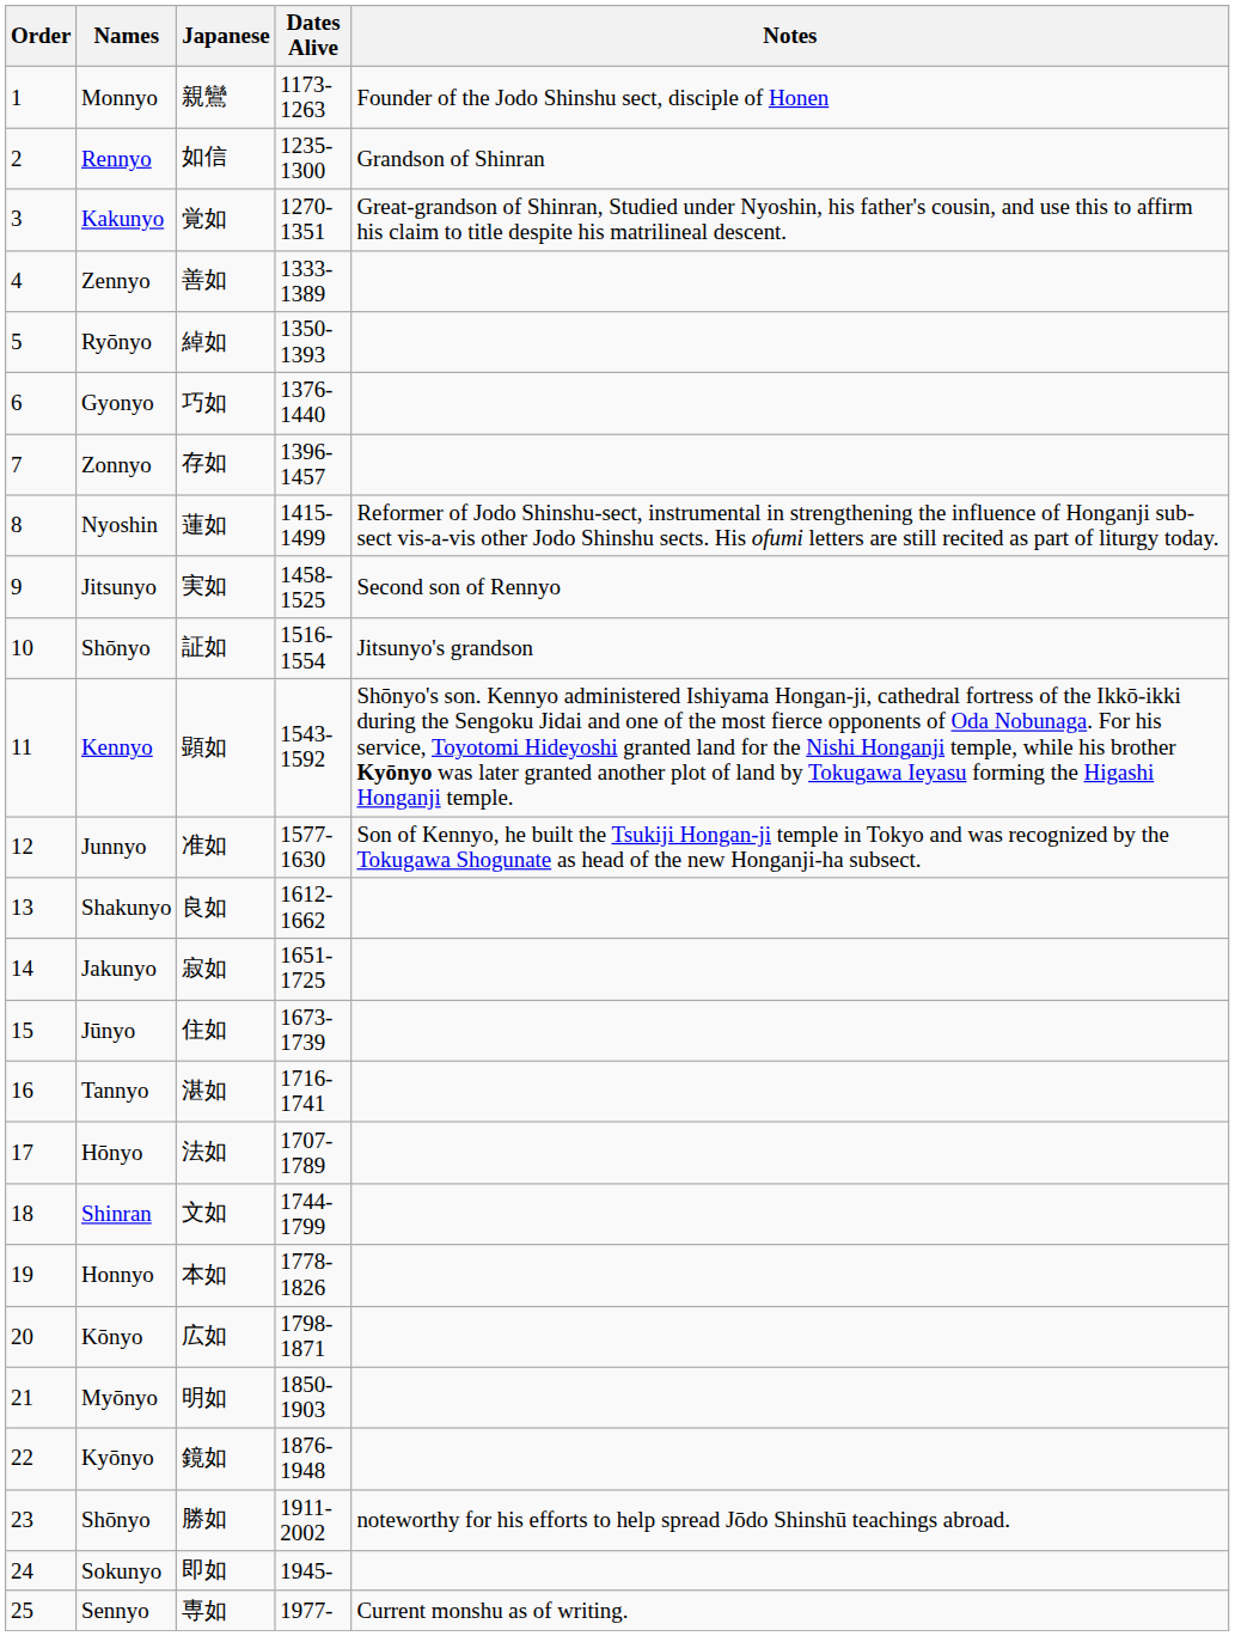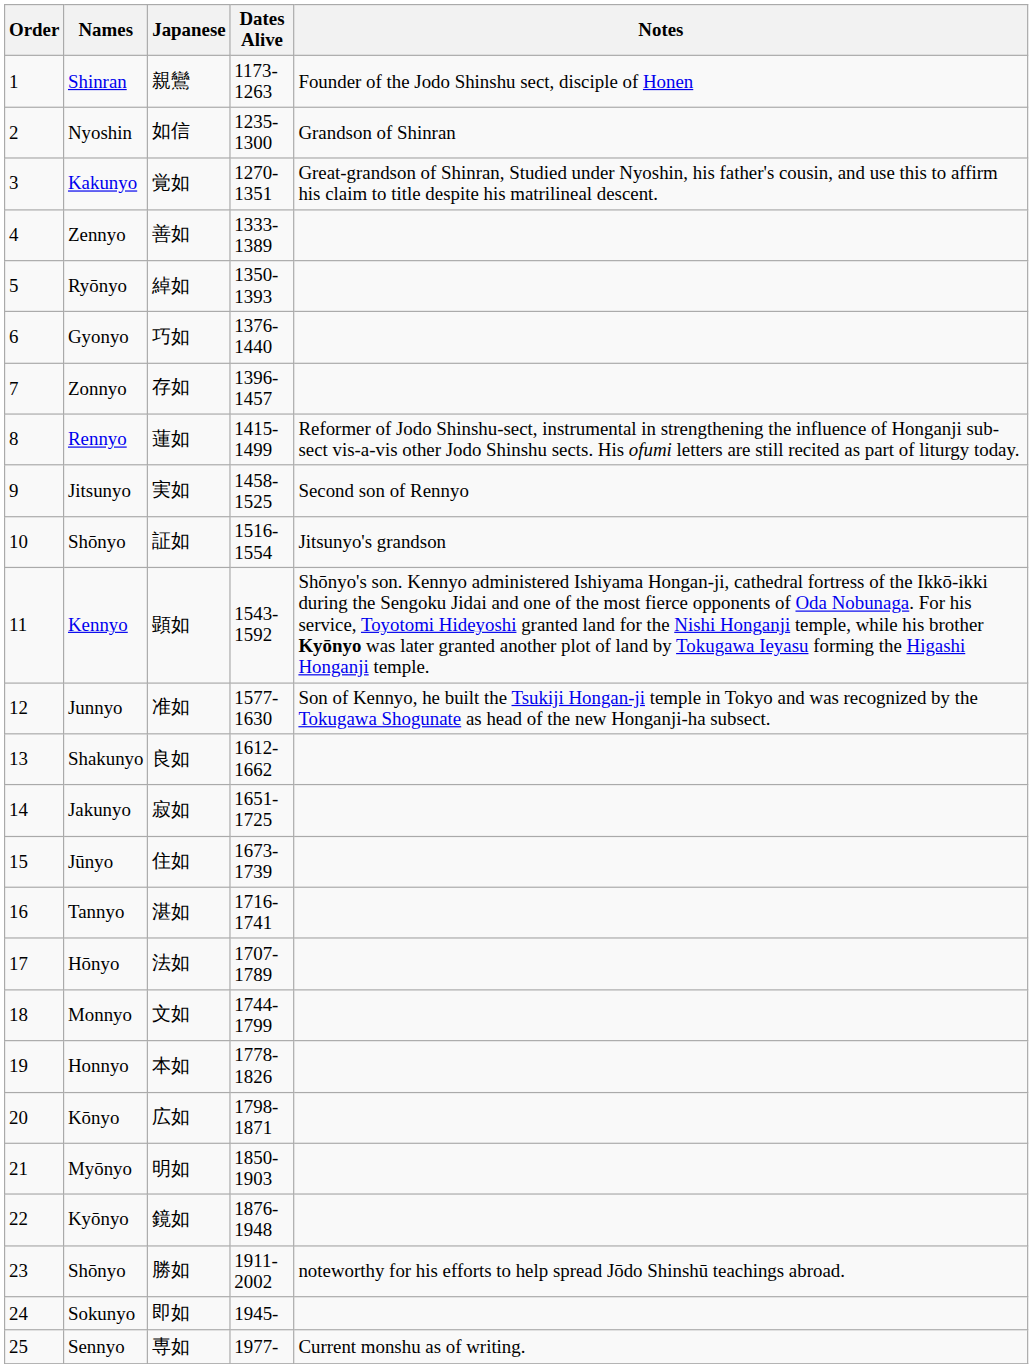親鸞 | Names: Monnyo -> Shinran
如信 | Names: Rennyo -> Nyoshin
蓮如 | Names: Nyoshin -> Rennyo
文如 | Names: Shinran -> Monnyo
